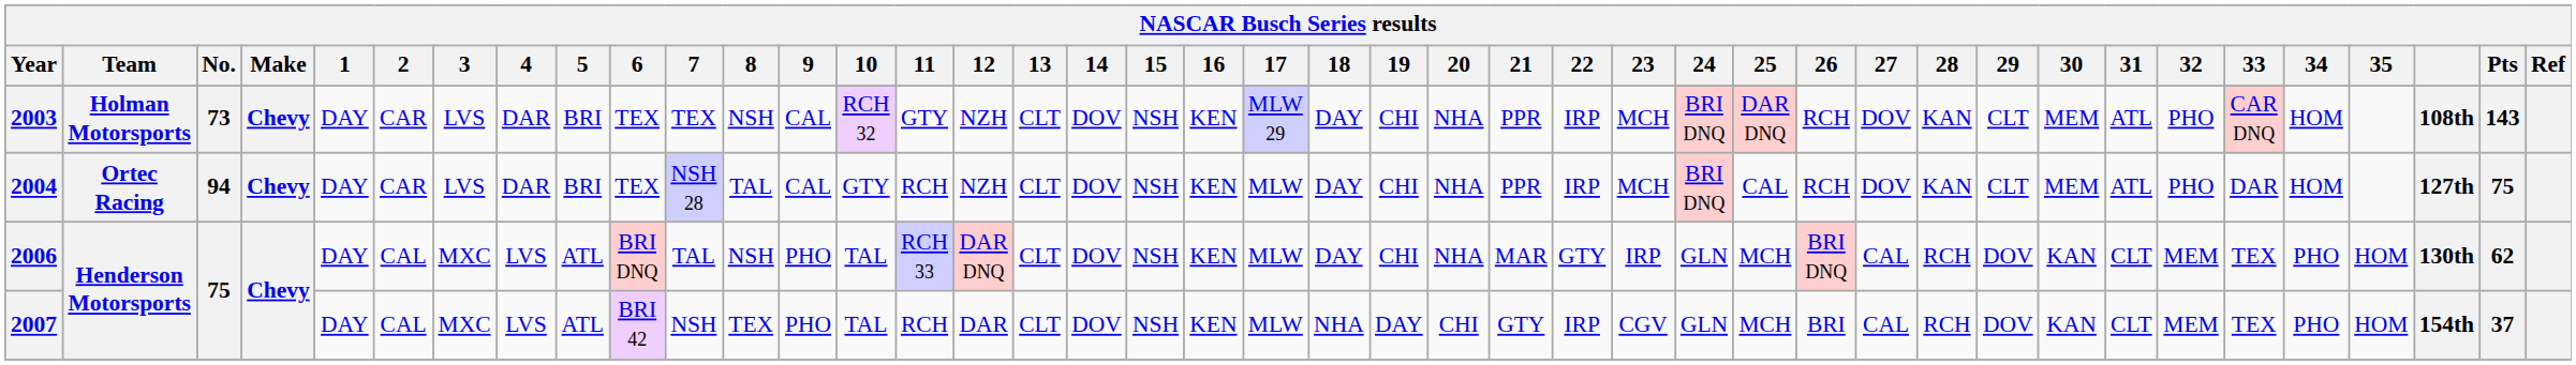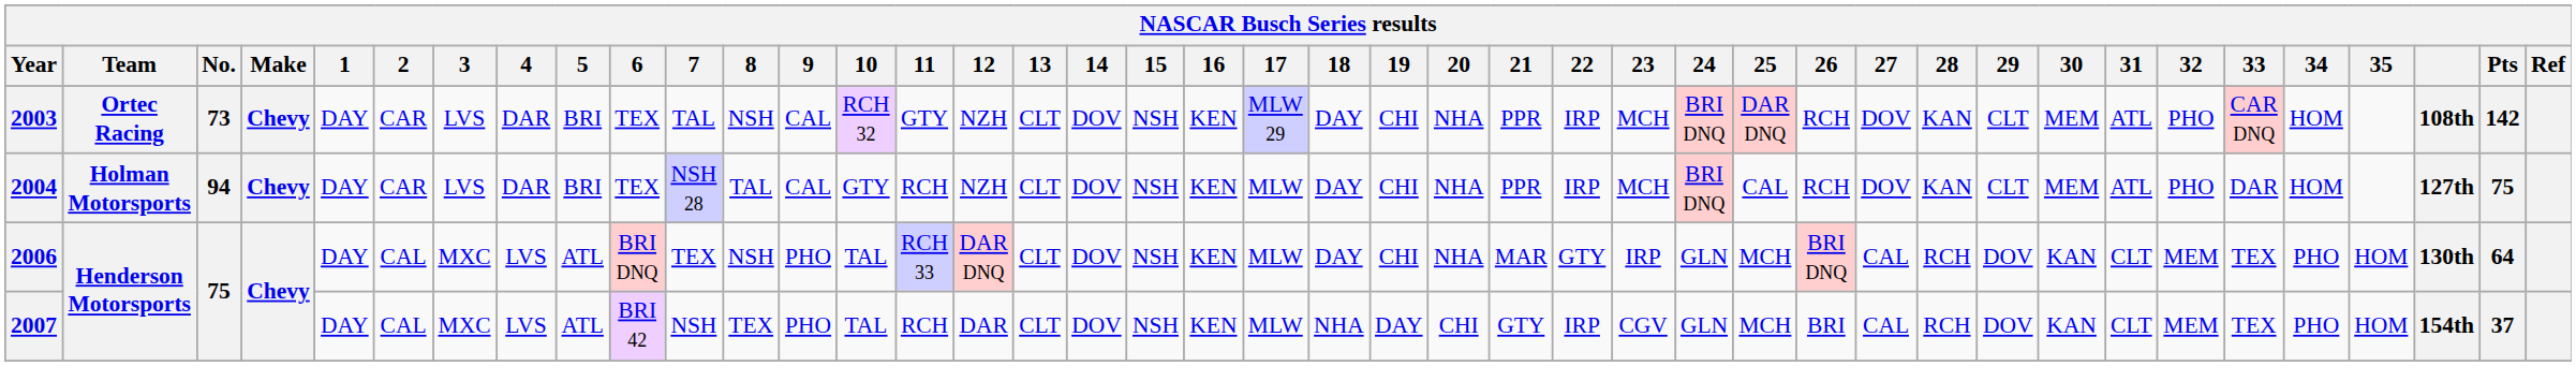2003 | Team: Holman Motorsports -> Ortec Racing
2003 | 7: TEX -> TAL
2003 | Pts: 143 -> 142
2004 | Team: Ortec Racing -> Holman Motorsports
2006 | 7: TAL -> TEX
2006 | Pts: 62 -> 64
